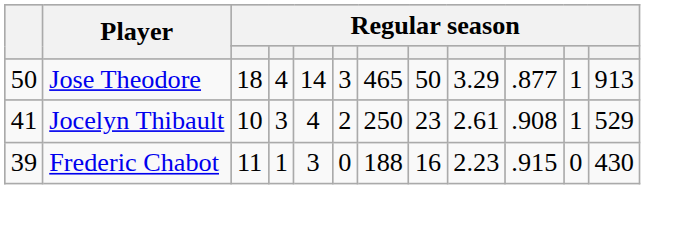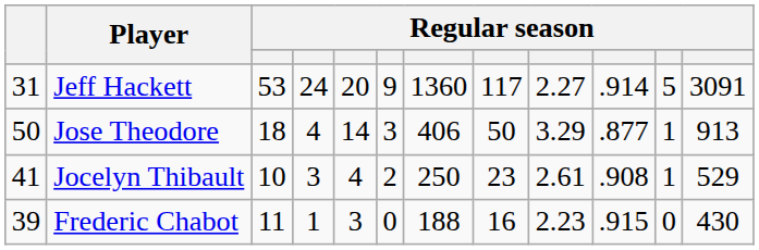+ row: 31 | Jeff Hackett | 53 | 24 | 20 | 9 | 1360 | 117 | 2.27 | .914 | 5 | 3091
Jose Theodore | column 7: 465 -> 406
